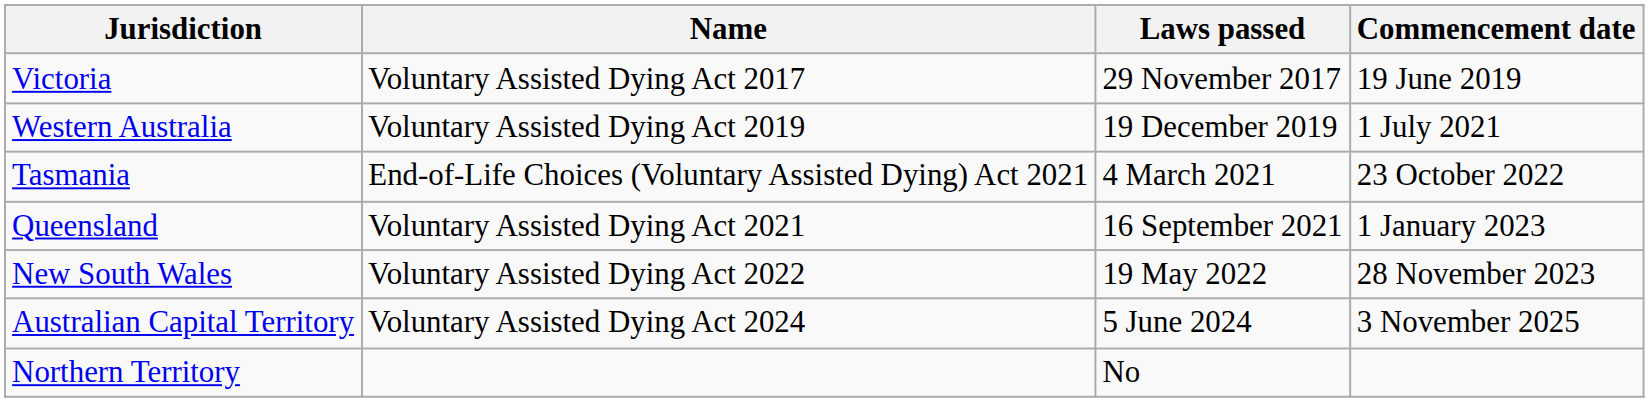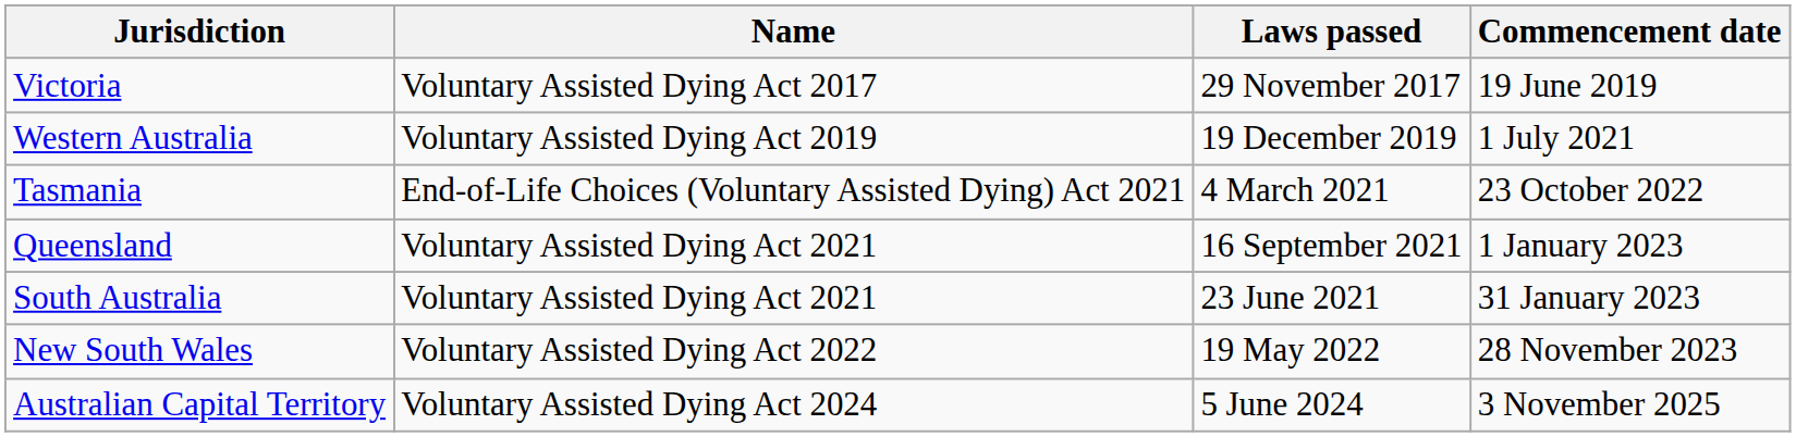+ row: South Australia | Voluntary Assisted Dying Act 2021 | 23 June 2021 | 31 January 2023
- row: Northern Territory | No
